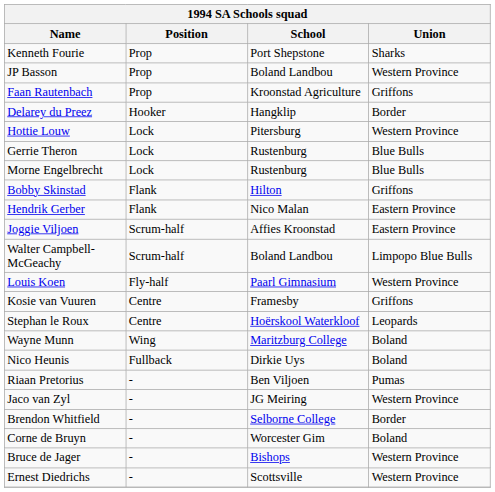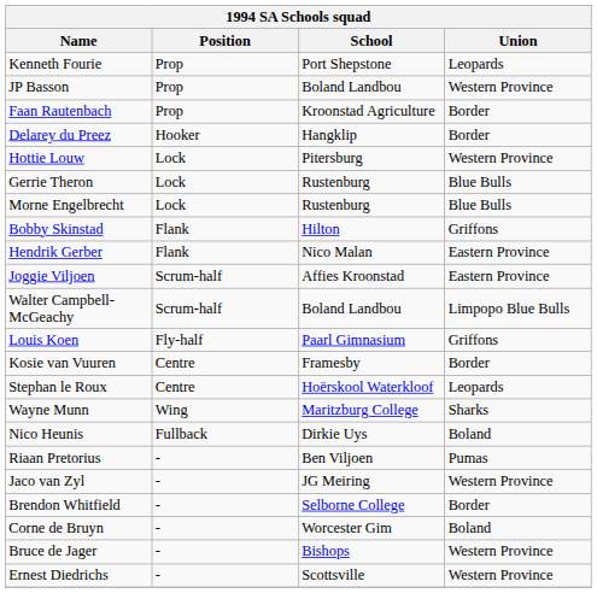Kenneth Fourie | Union: Sharks -> Leopards
Faan Rautenbach | Union: Griffons -> Border
Louis Koen | Union: Western Province -> Griffons
Kosie van Vuuren | Union: Griffons -> Border
Wayne Munn | Union: Boland -> Sharks
